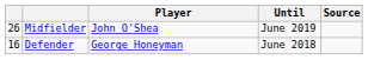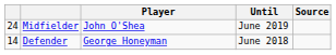Midfielder | column 1: 26 -> 24
Defender | column 1: 16 -> 14
